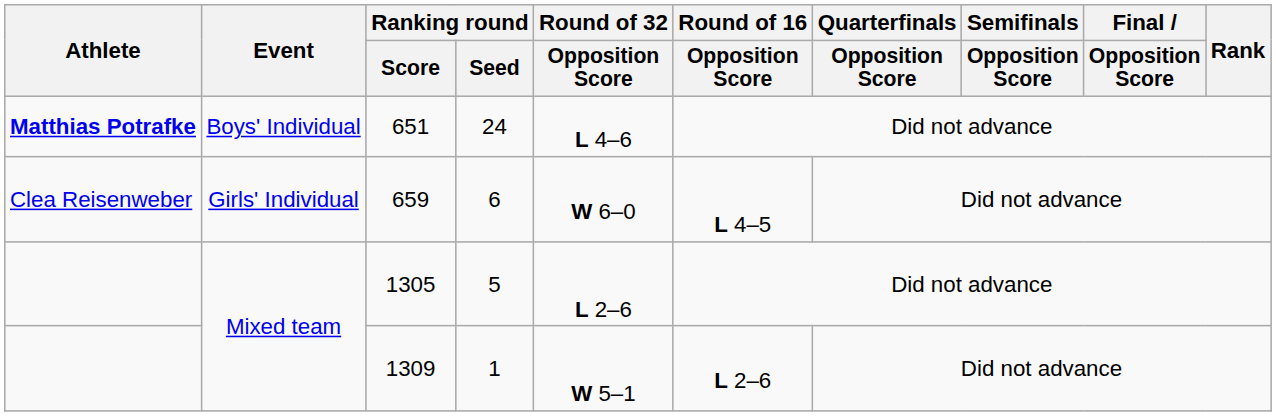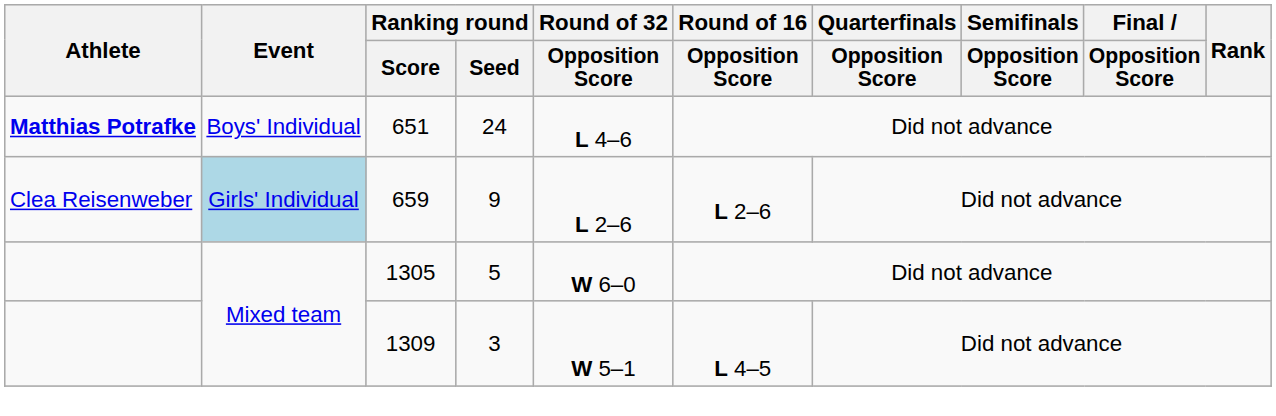659 | Event: no background -> lightblue background
659 | Ranking round / Seed: 6 -> 9
659 | Round of 32 / Opposition Score: W 6–0 -> L 2–6
659 | Round of 16 / Opposition Score: L 4–5 -> L 2–6
1305 | Round of 32 / Opposition Score: L 2–6 -> W 6–0
1309 | Ranking round / Seed: 1 -> 3
1309 | Round of 16 / Opposition Score: L 2–6 -> L 4–5
